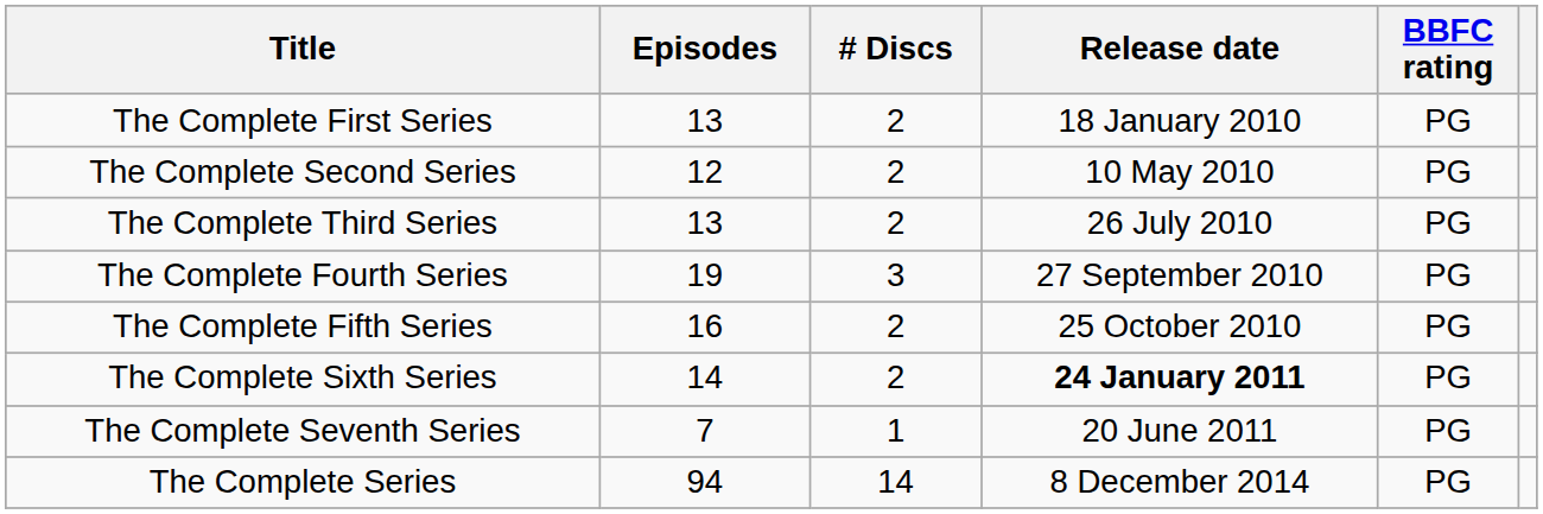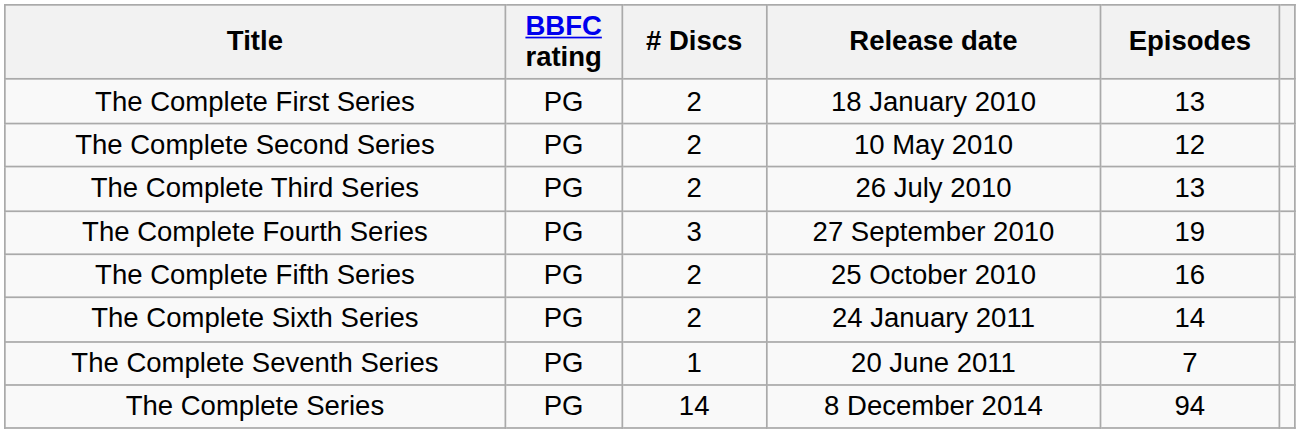columns swapped: Episodes <-> BBFC rating
The Complete Sixth Series | Release date: bold -> normal
